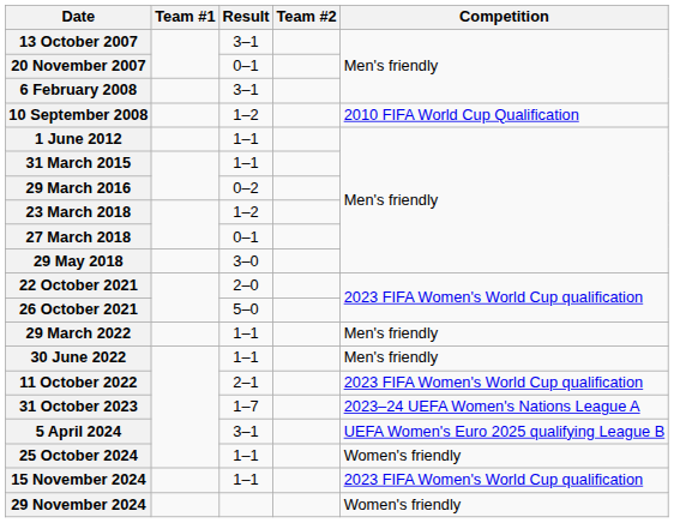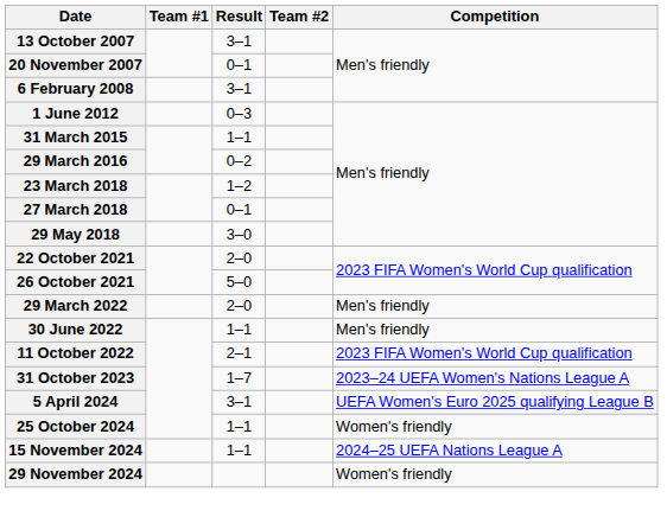- row: 10 September 2008 | 1–2 | 2010 FIFA World Cup Qualification
1 June 2012 | Result: 1–1 -> 0–3
29 March 2022 | Result: 1–1 -> 2–0
15 November 2024 | Competition: 2023 FIFA Women's World Cup qualification -> 2024–25 UEFA Nations League A
